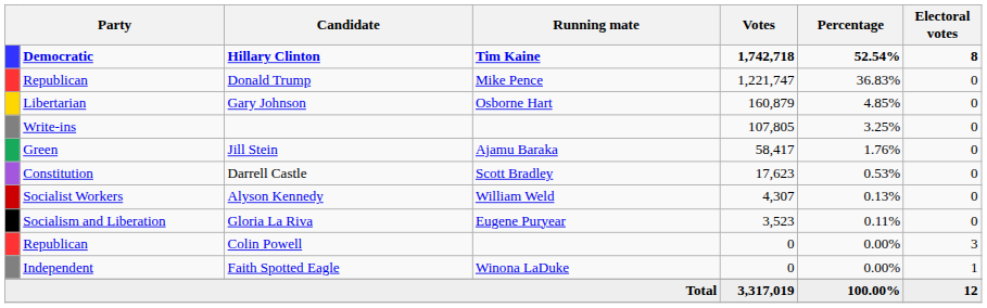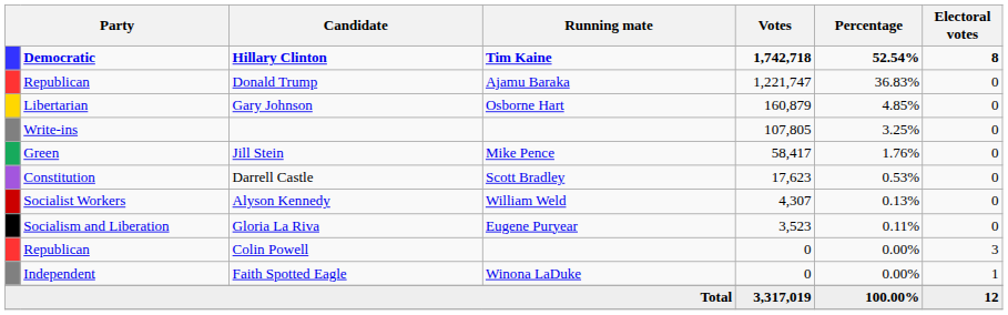Donald Trump | Running mate: Mike Pence -> Ajamu Baraka
Jill Stein | Running mate: Ajamu Baraka -> Mike Pence
